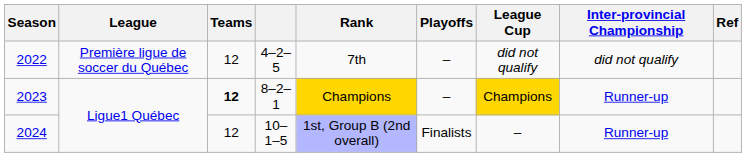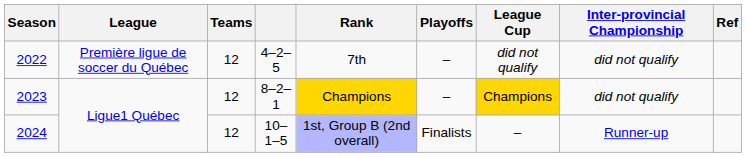2023 | Teams: bold -> normal
2023 | Inter-provincial Championship: Runner-up -> did not qualify
